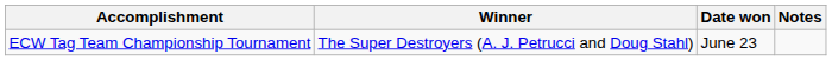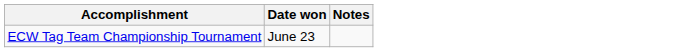- column: Winner | The Super Destroyers (A. J. Petrucci and Doug Stahl)
